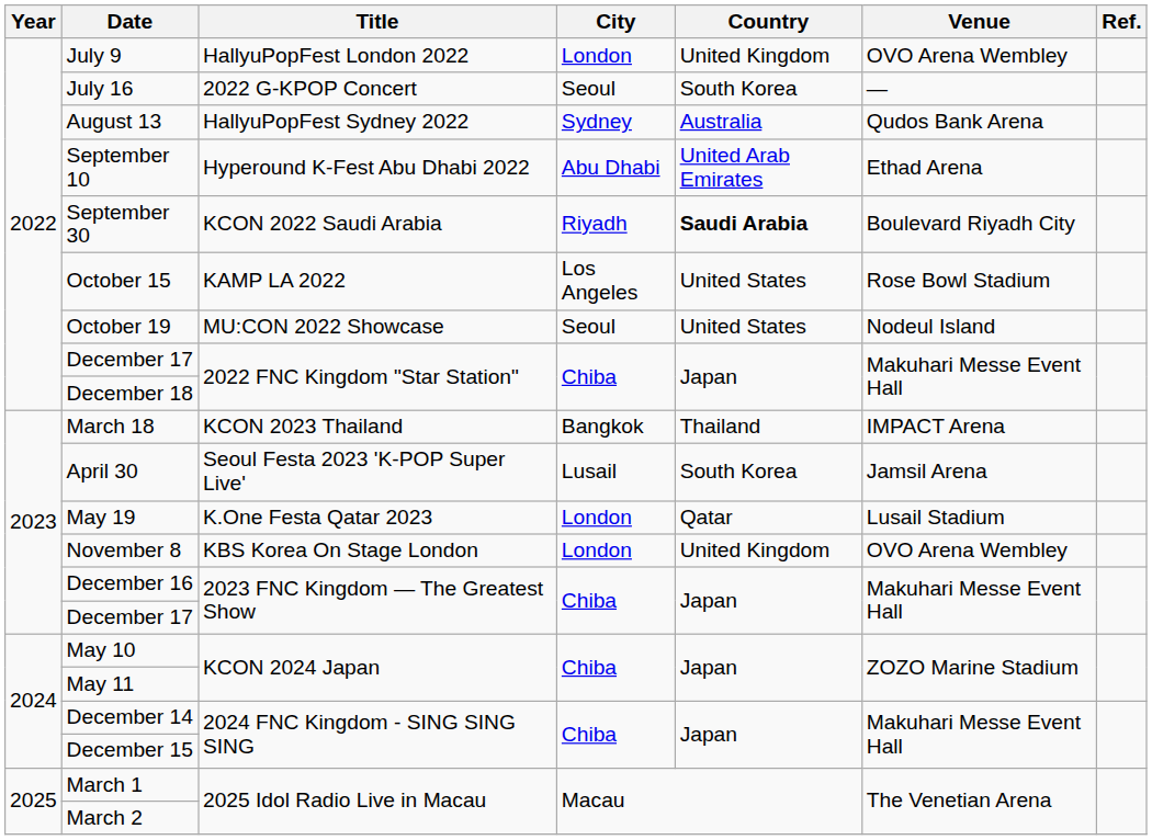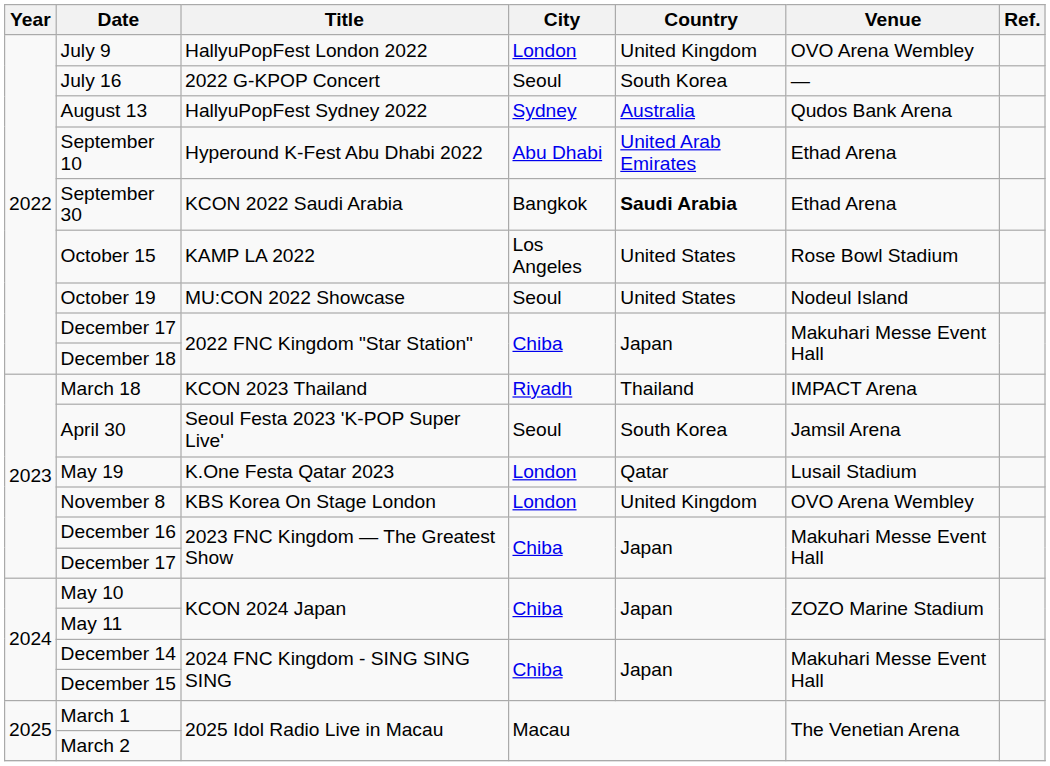September 30 | City: Riyadh -> Bangkok
September 30 | Venue: Boulevard Riyadh City -> Ethad Arena
March 18 | City: Bangkok -> Riyadh
April 30 | City: Lusail -> Seoul
